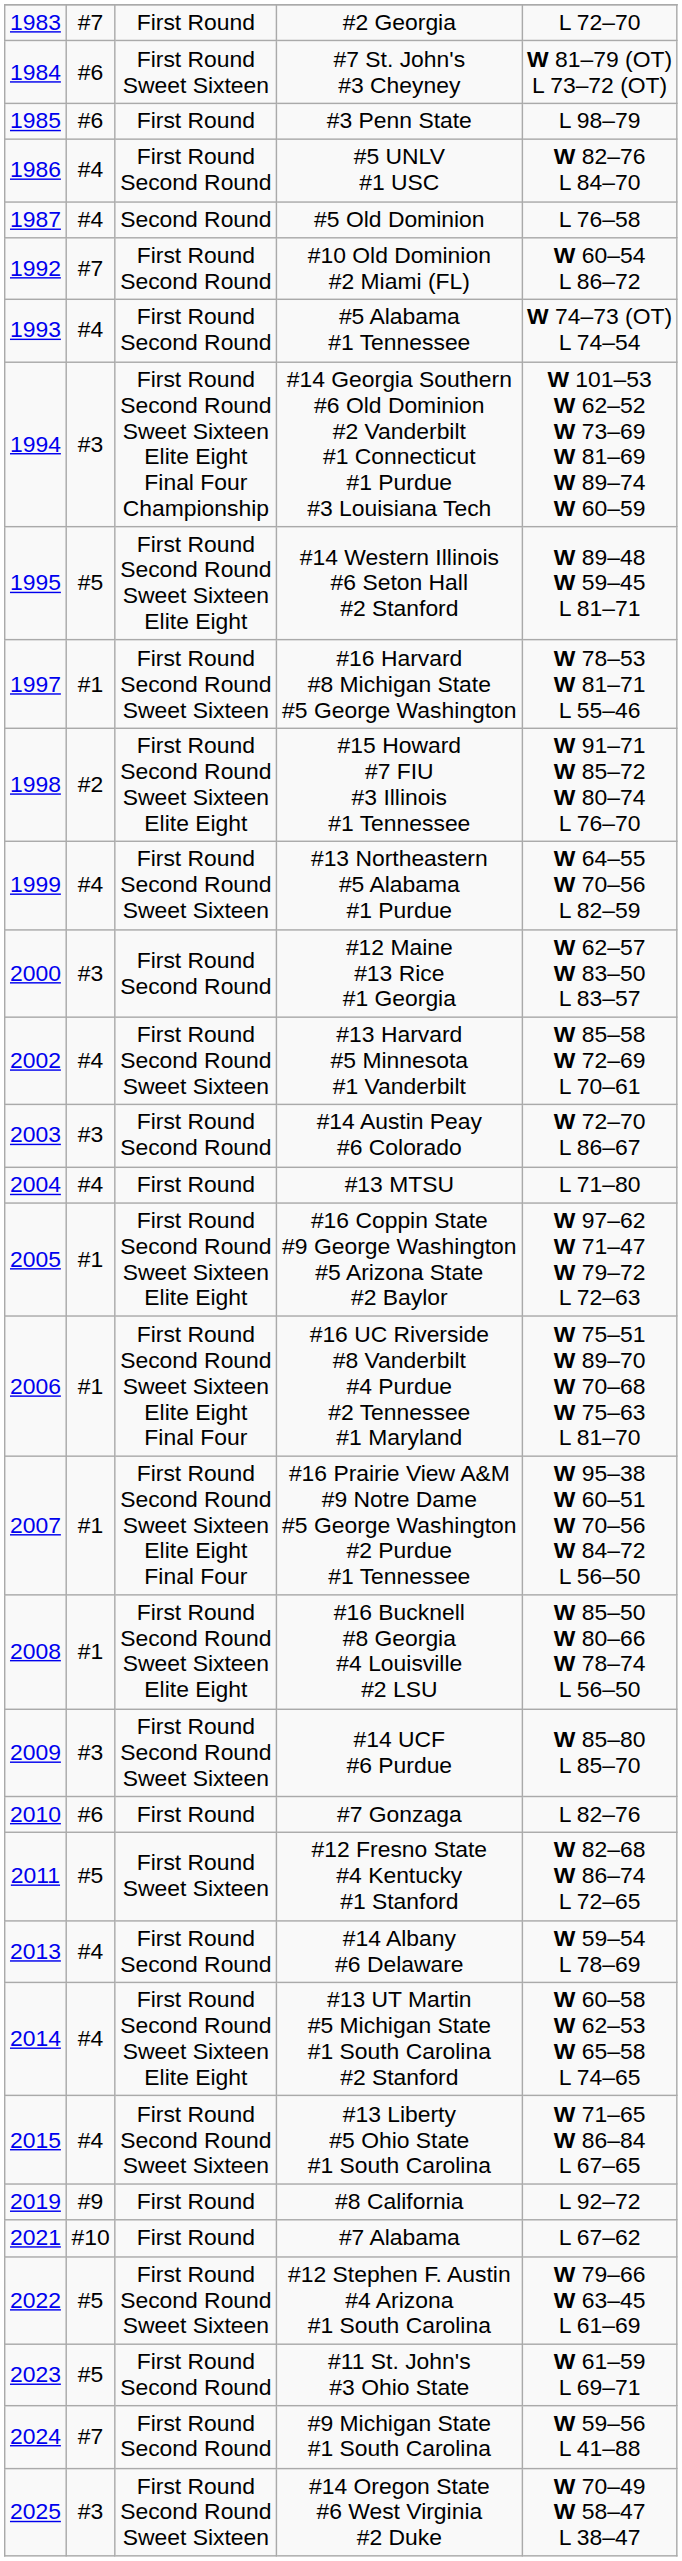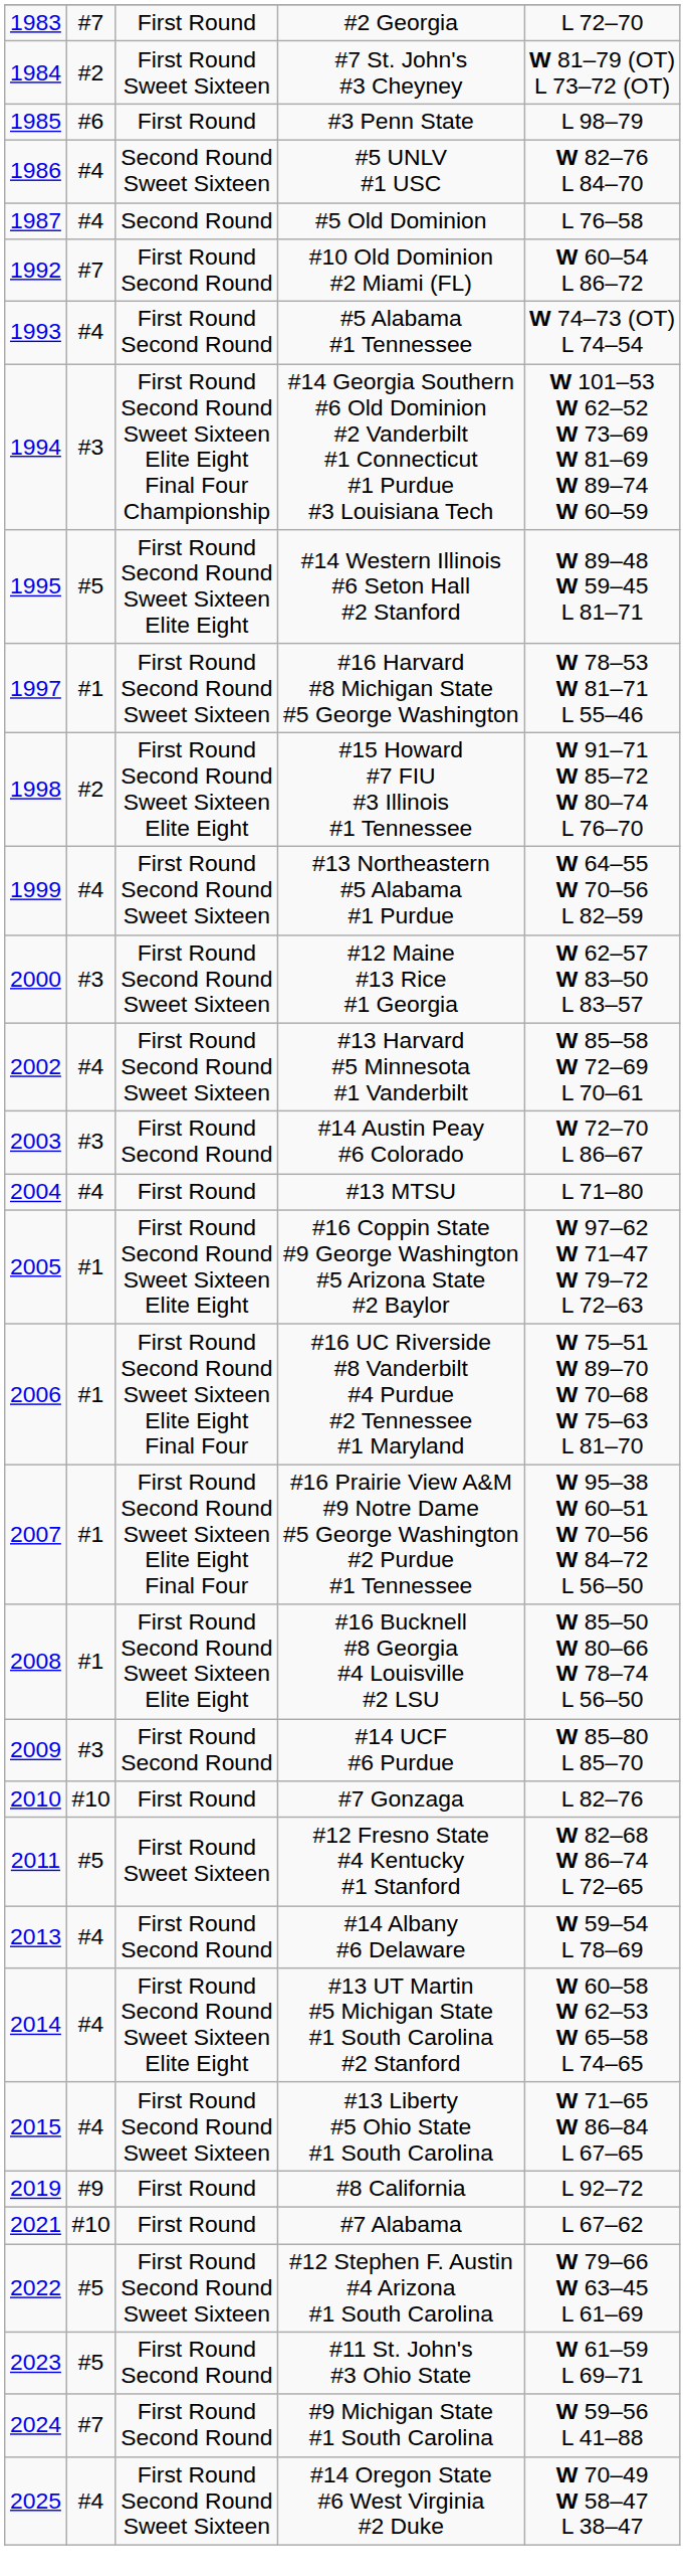#7 St. John's #3 Cheyney | column 2: #6 -> #2
#5 UNLV #1 USC | column 3: First Round Second Round -> Second Round Sweet Sixteen
#12 Maine #13 Rice #1 Georgia | column 3: First Round Second Round -> First Round Second Round Sweet Sixteen
#14 UCF #6 Purdue | column 3: First Round Second Round Sweet Sixteen -> First Round Second Round
#7 Gonzaga | column 2: #6 -> #10
#14 Oregon State #6 West Virginia #2 Duke | column 2: #3 -> #4
